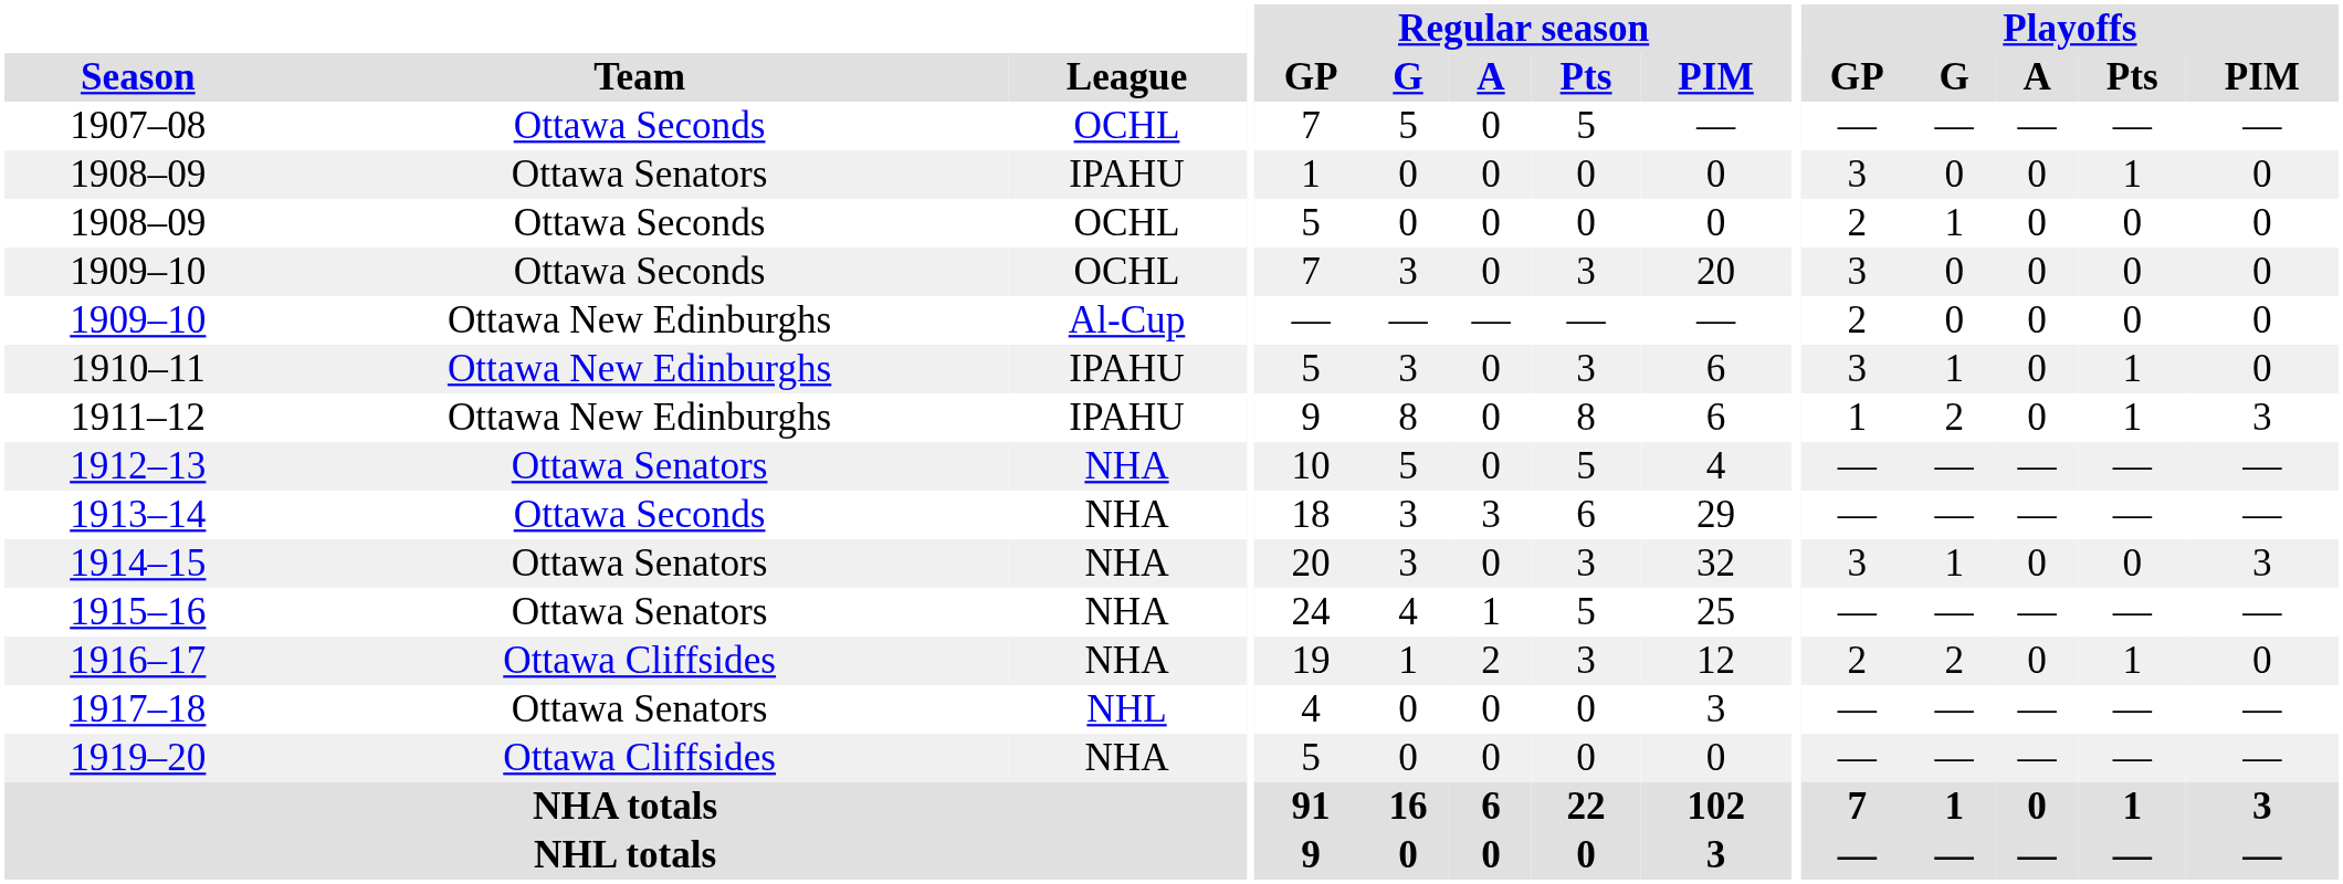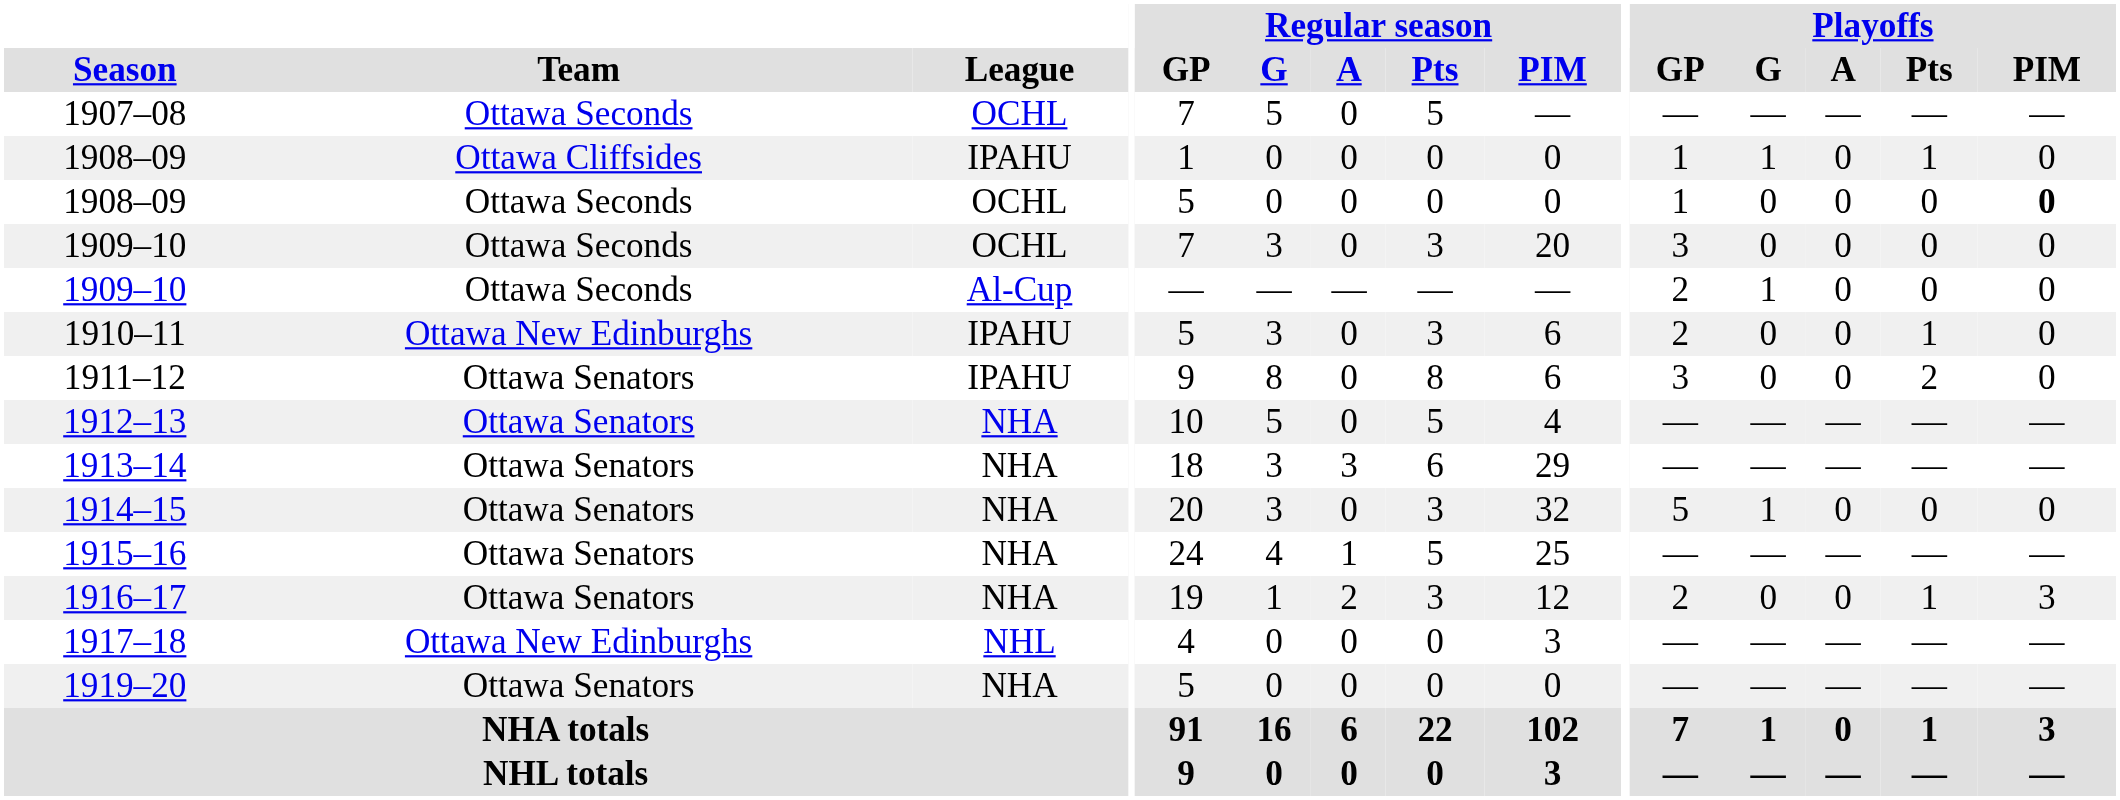1908–09 / IPAHU | Team: Ottawa Senators -> Ottawa Cliffsides
1908–09 / IPAHU | Playoffs / GP: 3 -> 1
1908–09 / IPAHU | Playoffs / G: 0 -> 1
1908–09 / OCHL | Playoffs / GP: 2 -> 1
1908–09 / OCHL | Playoffs / G: 1 -> 0
1908–09 / OCHL | Playoffs / PIM: normal -> bold
1909–10 / Al-Cup | Team: Ottawa New Edinburghs -> Ottawa Seconds
1909–10 / Al-Cup | Playoffs / G: 0 -> 1
1910–11 | Playoffs / GP: 3 -> 2
1910–11 | Playoffs / G: 1 -> 0
1911–12 | Team: Ottawa New Edinburghs -> Ottawa Senators
1911–12 | Playoffs / GP: 1 -> 3
1911–12 | Playoffs / G: 2 -> 0
1911–12 | Playoffs / Pts: 1 -> 2
1911–12 | Playoffs / PIM: 3 -> 0
1913–14 | Team: Ottawa Seconds -> Ottawa Senators
1914–15 | Playoffs / GP: 3 -> 5
1914–15 | Playoffs / PIM: 3 -> 0
1916–17 | Team: Ottawa Cliffsides -> Ottawa Senators
1916–17 | Playoffs / G: 2 -> 0
1916–17 | Playoffs / PIM: 0 -> 3
1917–18 | Team: Ottawa Senators -> Ottawa New Edinburghs
1919–20 | Team: Ottawa Cliffsides -> Ottawa Senators
